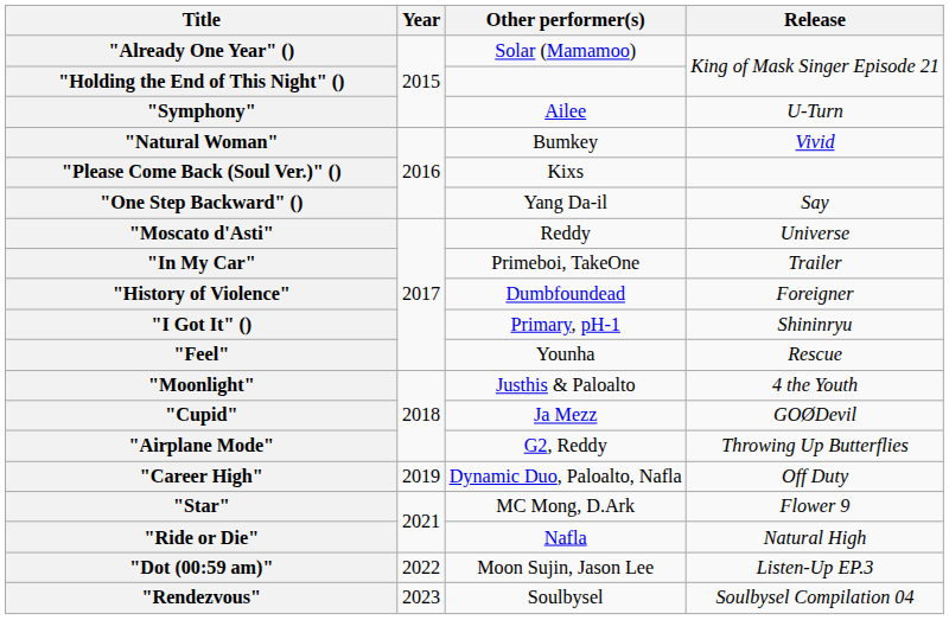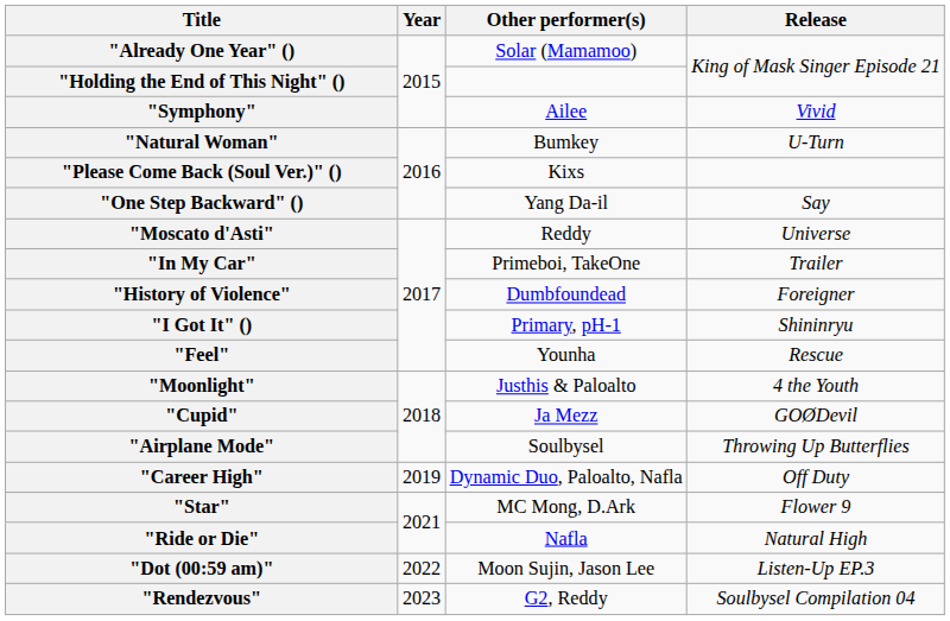"Symphony" | Release: U-Turn -> Vivid
"Natural Woman" | Release: Vivid -> U-Turn
"Airplane Mode" | Other performer(s): G2, Reddy -> Soulbysel
"Rendezvous" | Other performer(s): Soulbysel -> G2, Reddy
